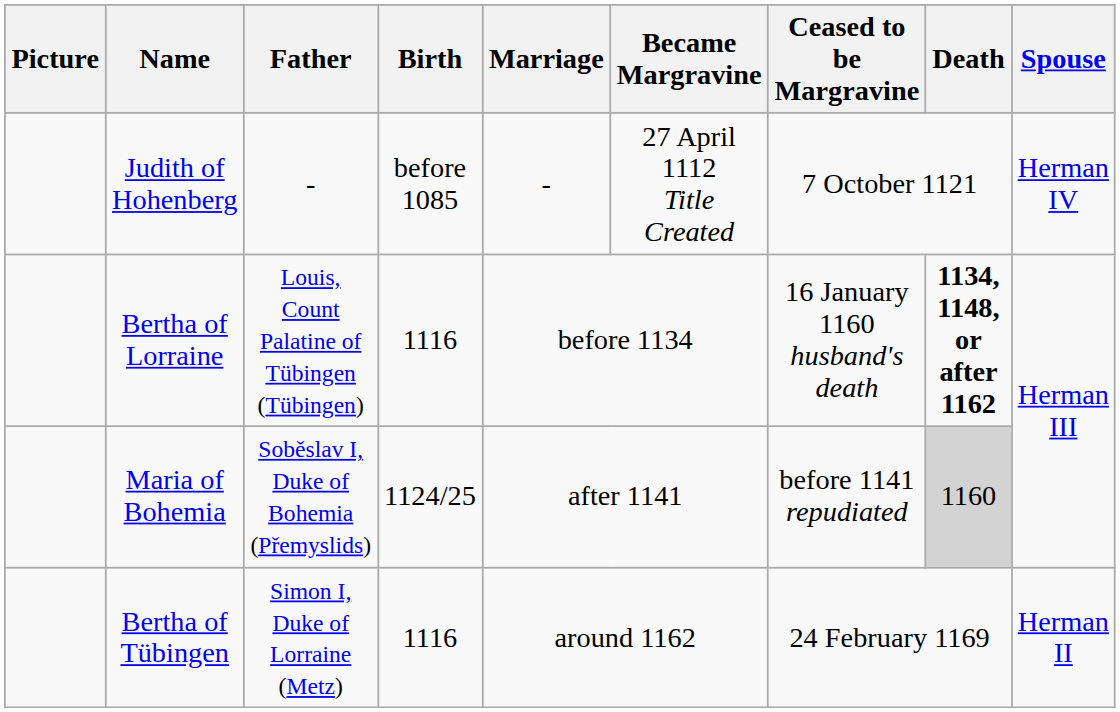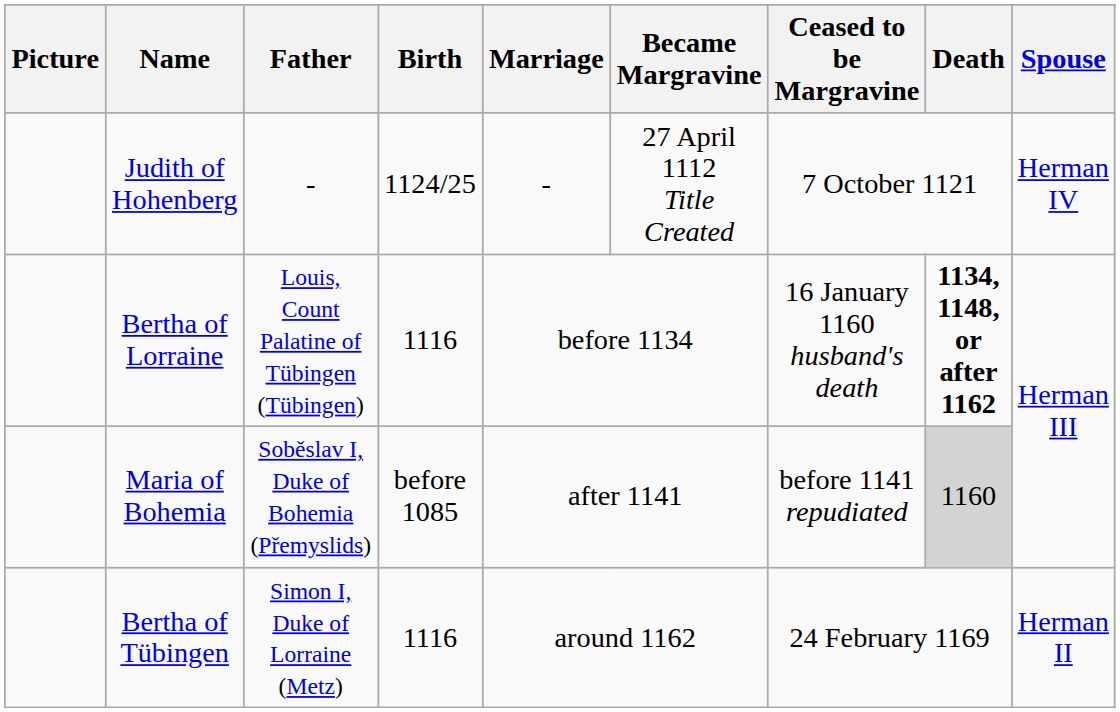Judith of Hohenberg | Birth: before 1085 -> 1124/25
Maria of Bohemia | Birth: 1124/25 -> before 1085
